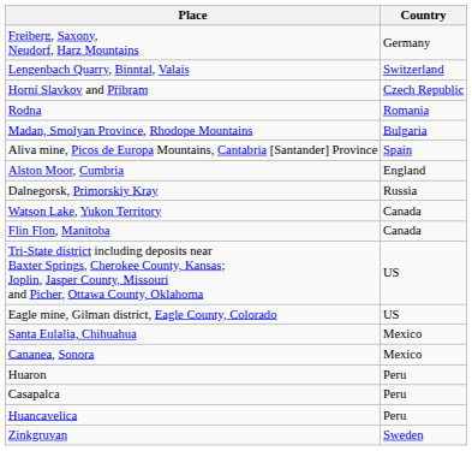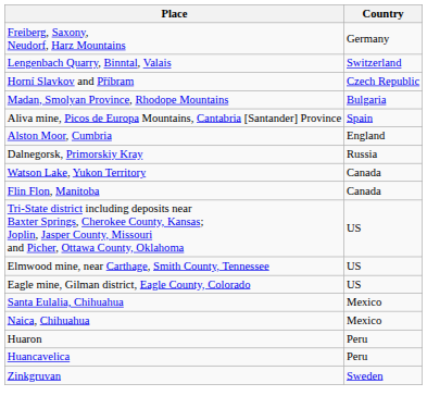- row: Rodna | Romania
+ row: Elmwood mine, near Carthage, Smith County, Tennessee | US
+ row: Naica, Chihuahua | Mexico
- row: Cananea, Sonora | Mexico
- row: Casapalca | Peru
